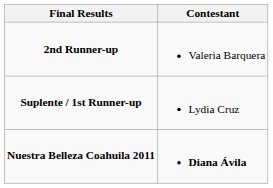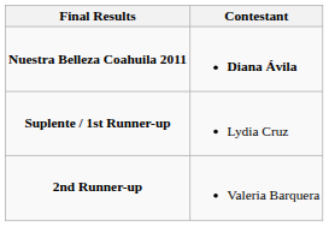rows swapped: Nuestra Belleza Coahuila 2011 <-> 2nd Runner-up
